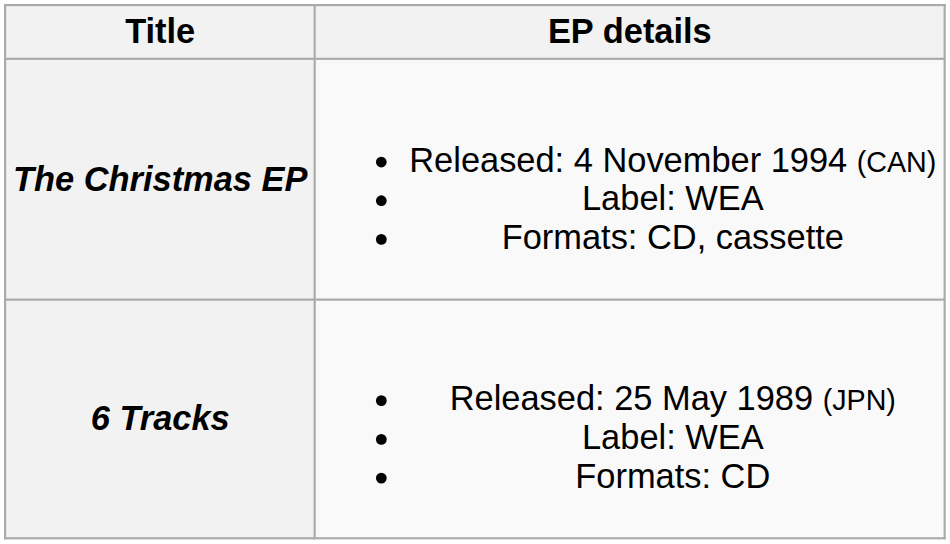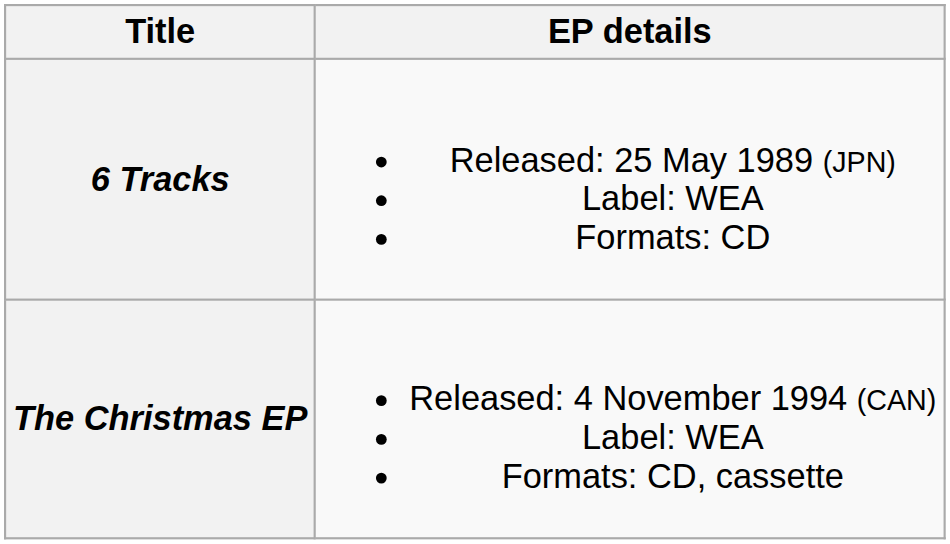rows swapped: 6 Tracks <-> The Christmas EP
